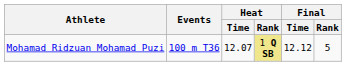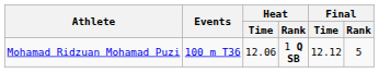Mohamad Ridzuan Mohamad Puzi | Heat / Time: 12.07 -> 12.06
Mohamad Ridzuan Mohamad Puzi | Heat / Rank: khaki background -> no background
